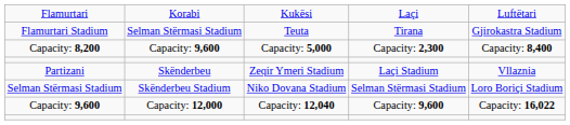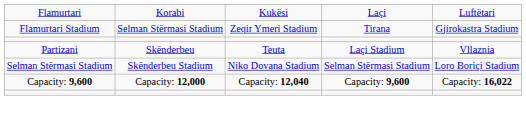Flamurtari Stadium | column 3: Teuta -> Zeqir Ymeri Stadium
- row: Capacity: 8,200 | Capacity: 9,600 | Capacity: 5,000 | Capacity: 2,300 | Capacity: 8,400
Partizani | column 3: Zeqir Ymeri Stadium -> Teuta
